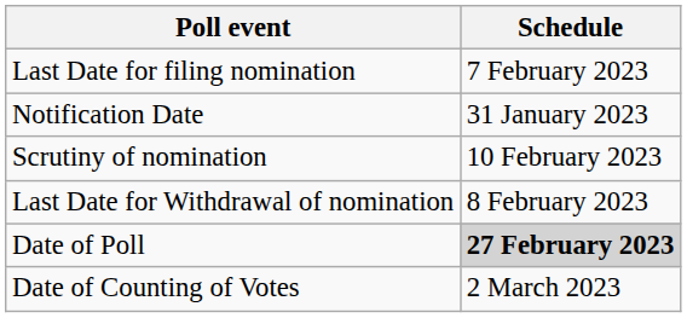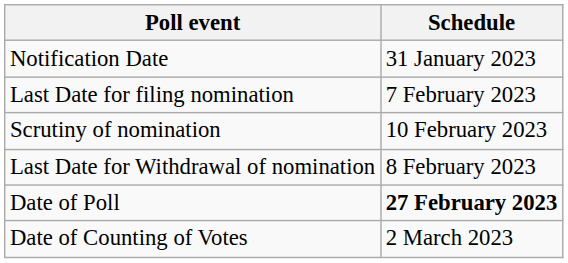rows swapped: Notification Date <-> Last Date for filing nomination
Date of Poll | Schedule: lightgrey background -> no background
